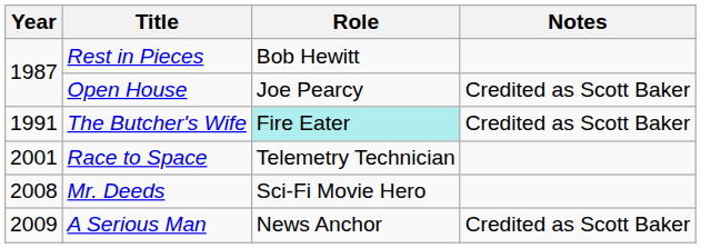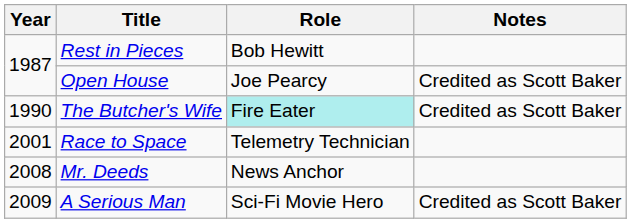The Butcher's Wife | Year: 1991 -> 1990
Mr. Deeds | Role: Sci-Fi Movie Hero -> News Anchor
A Serious Man | Role: News Anchor -> Sci-Fi Movie Hero
